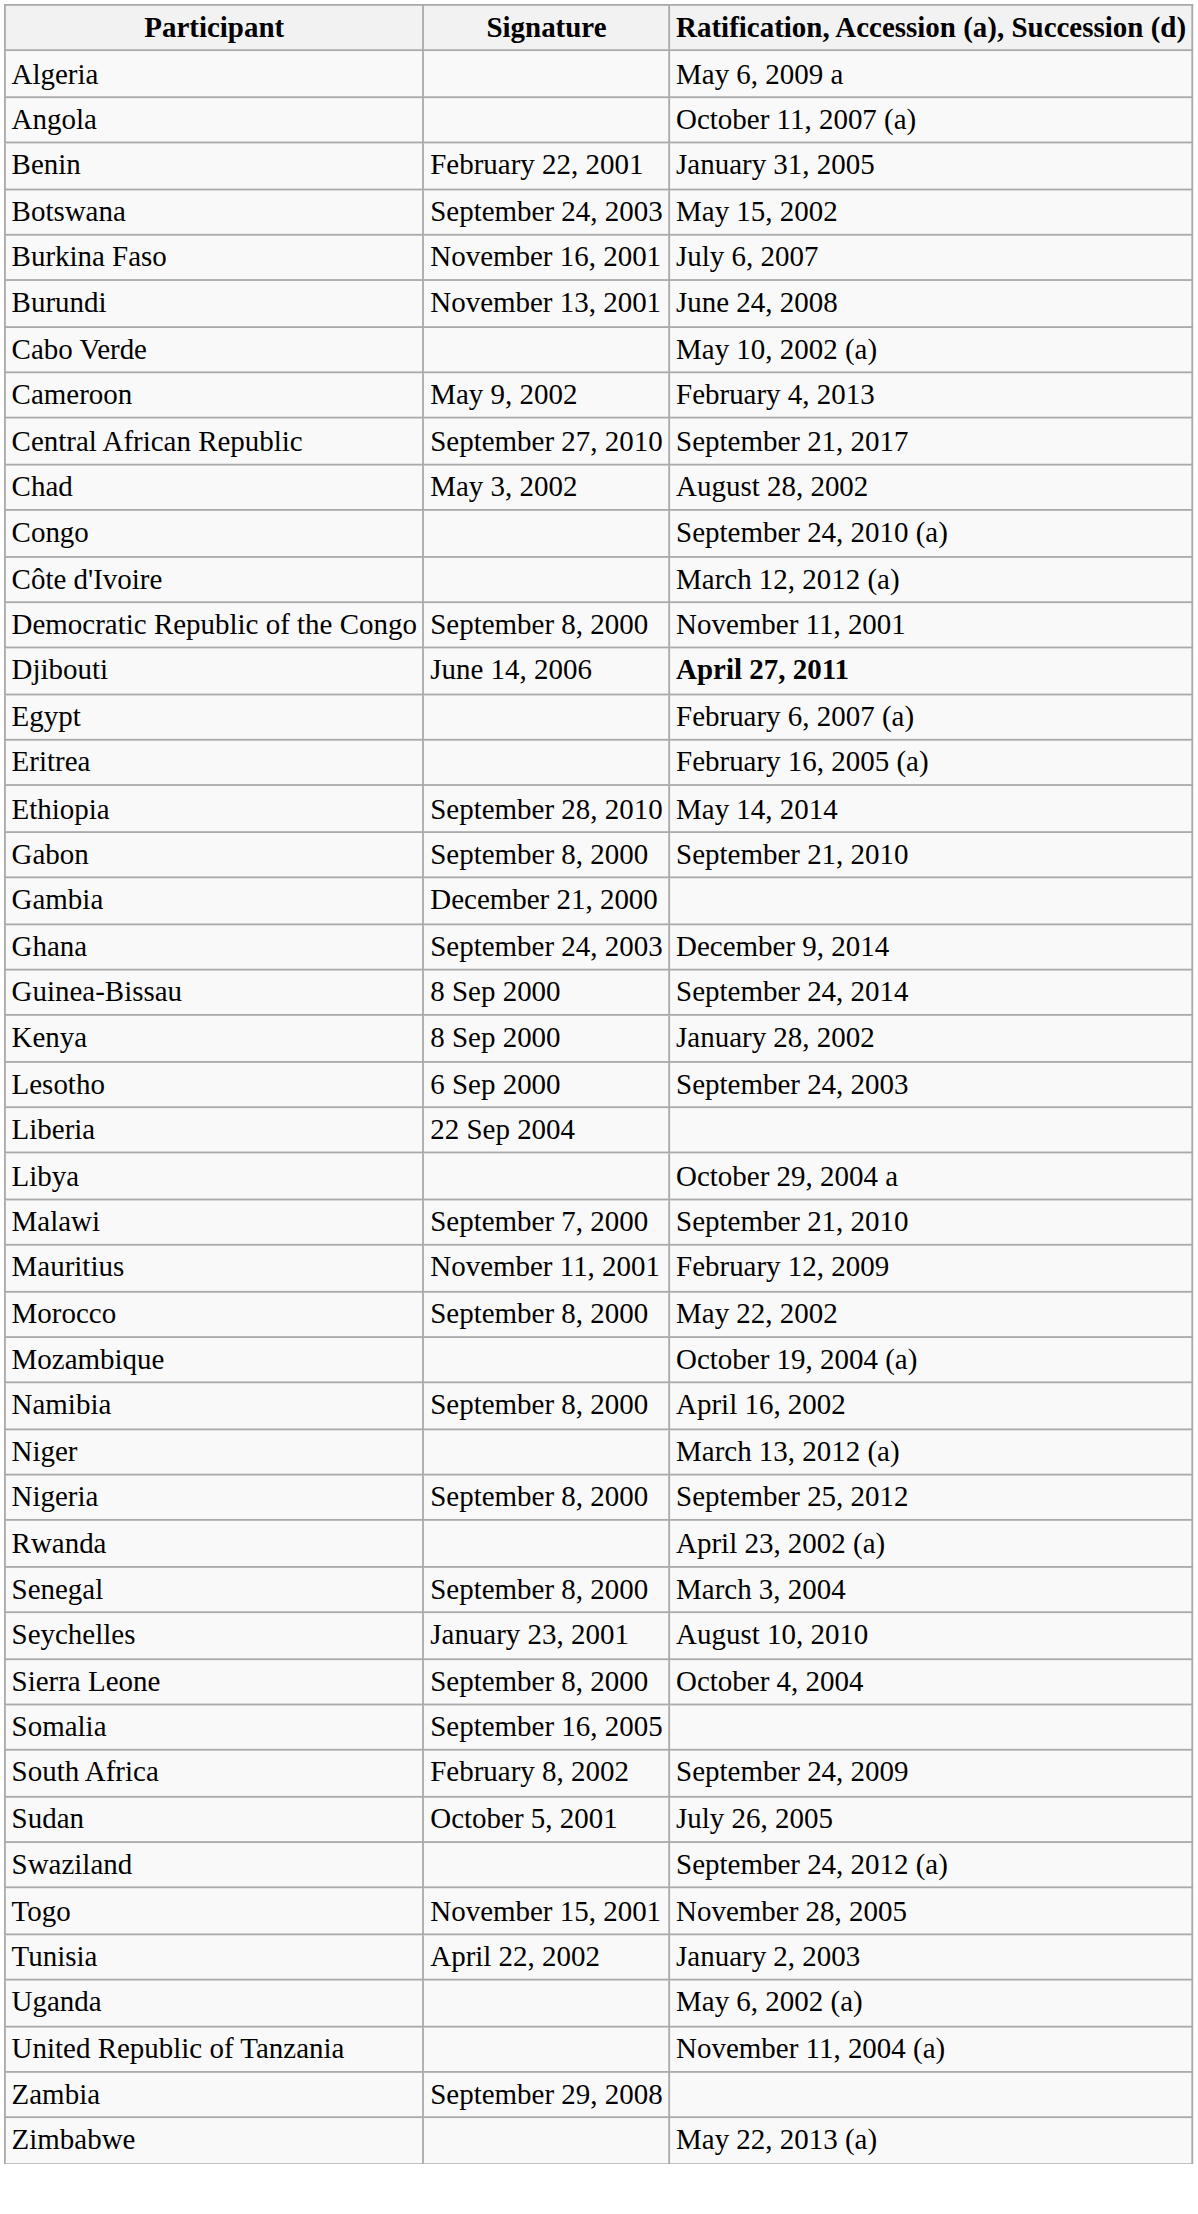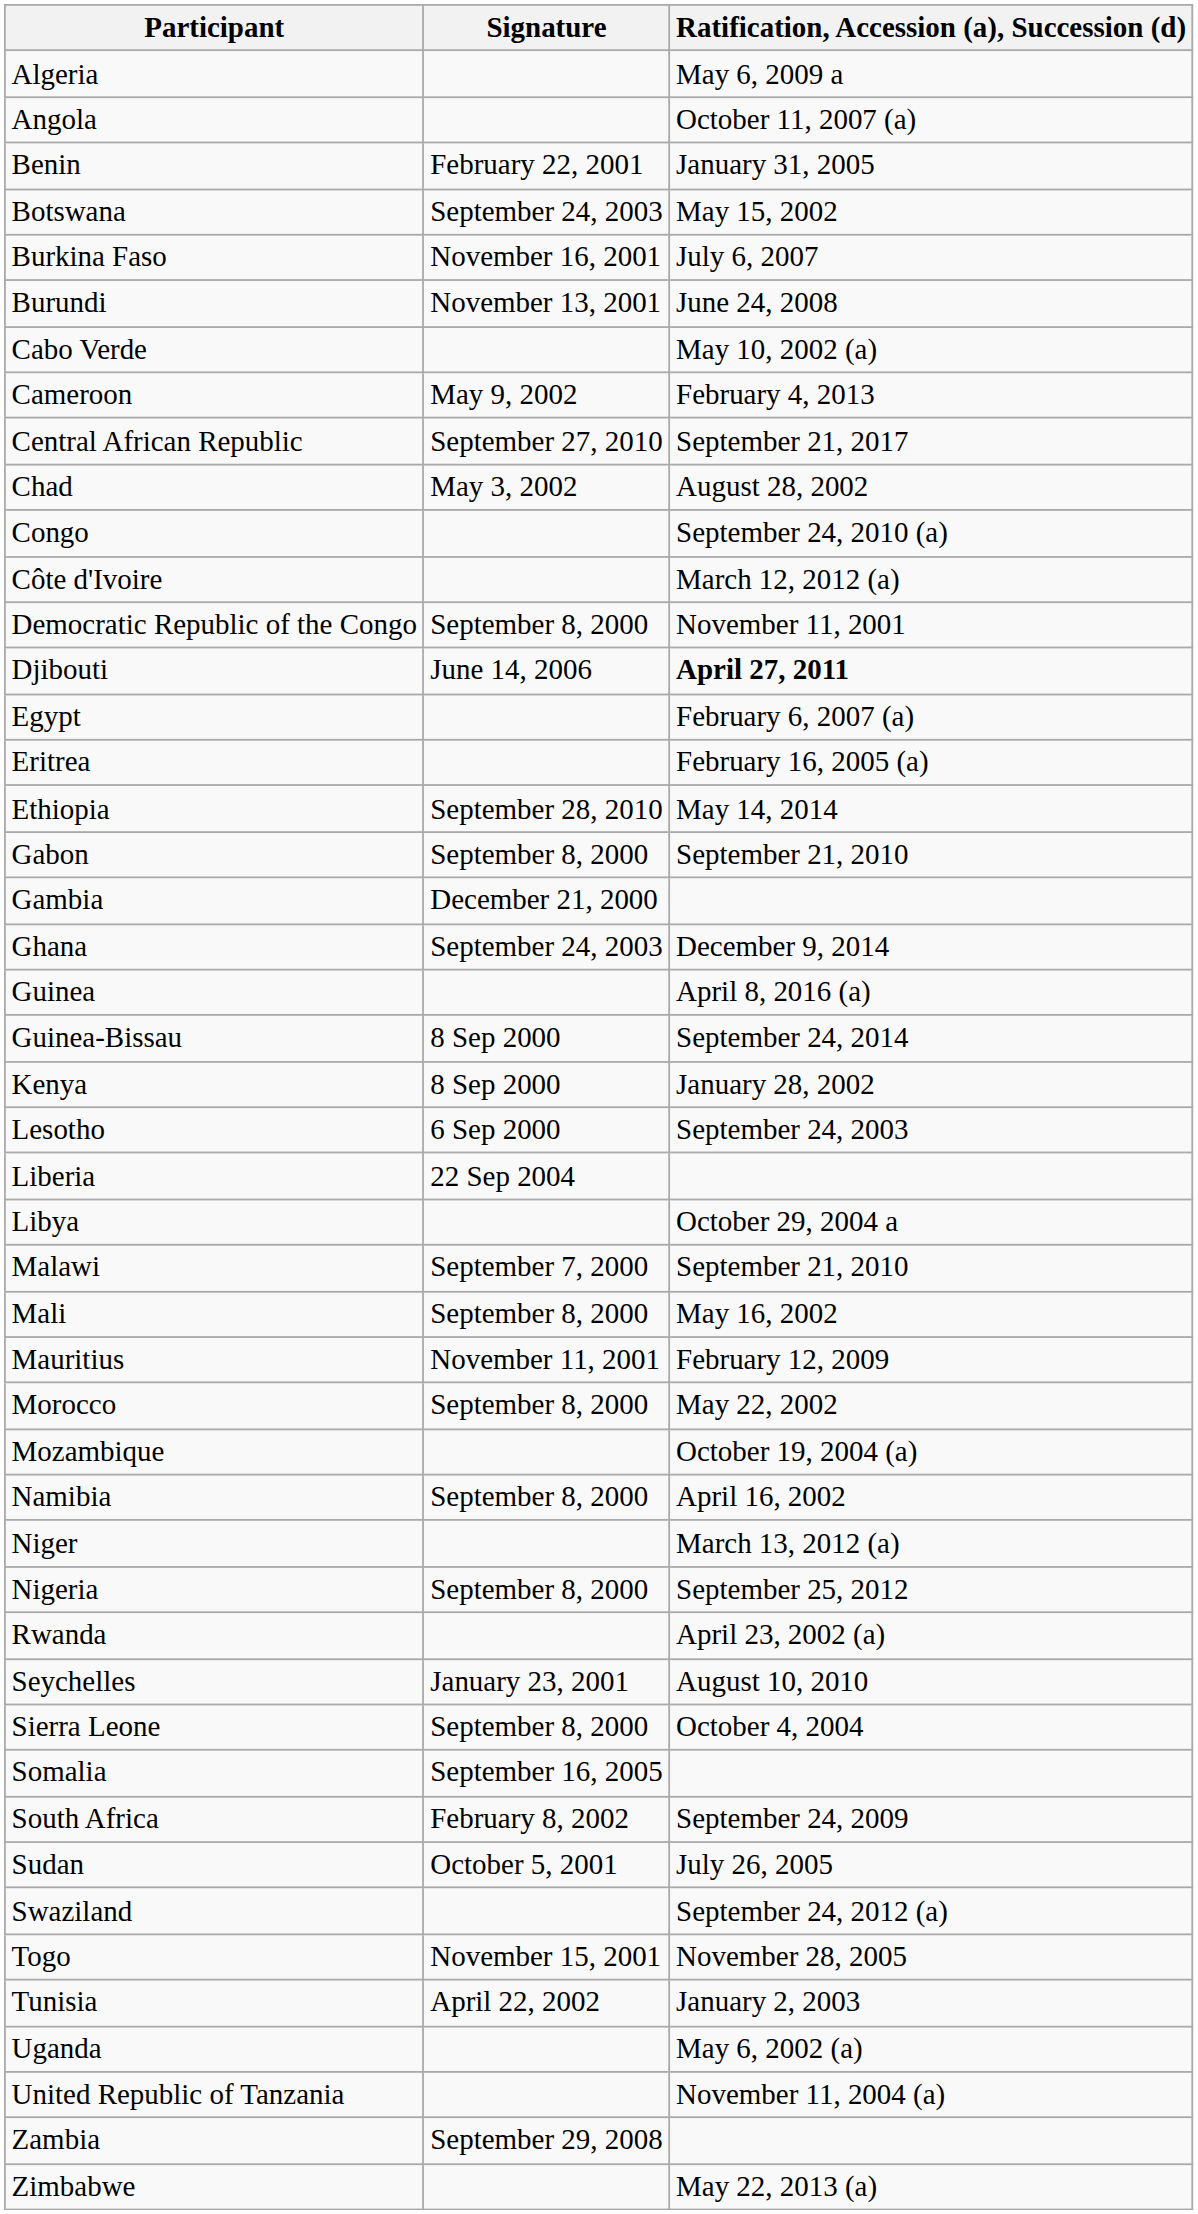+ row: Guinea | April 8, 2016 (a)
+ row: Mali | September 8, 2000 | May 16, 2002
- row: Senegal | September 8, 2000 | March 3, 2004
